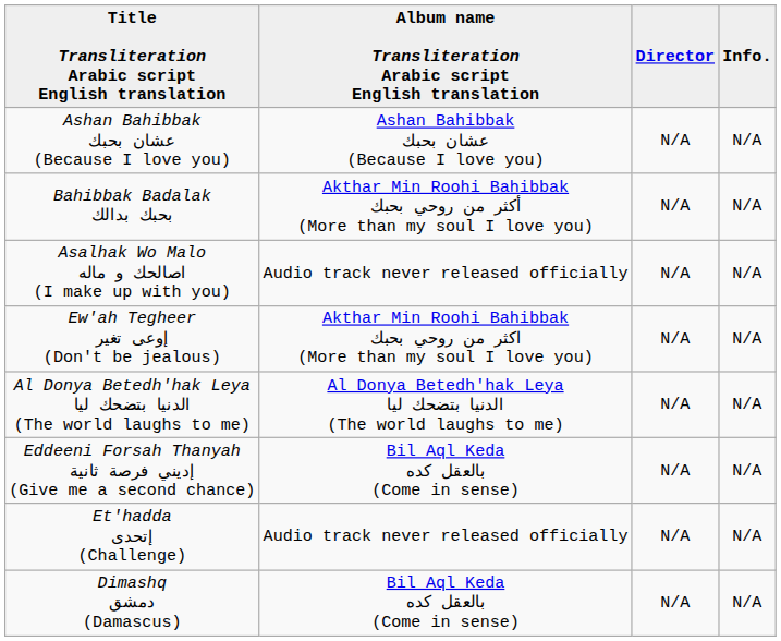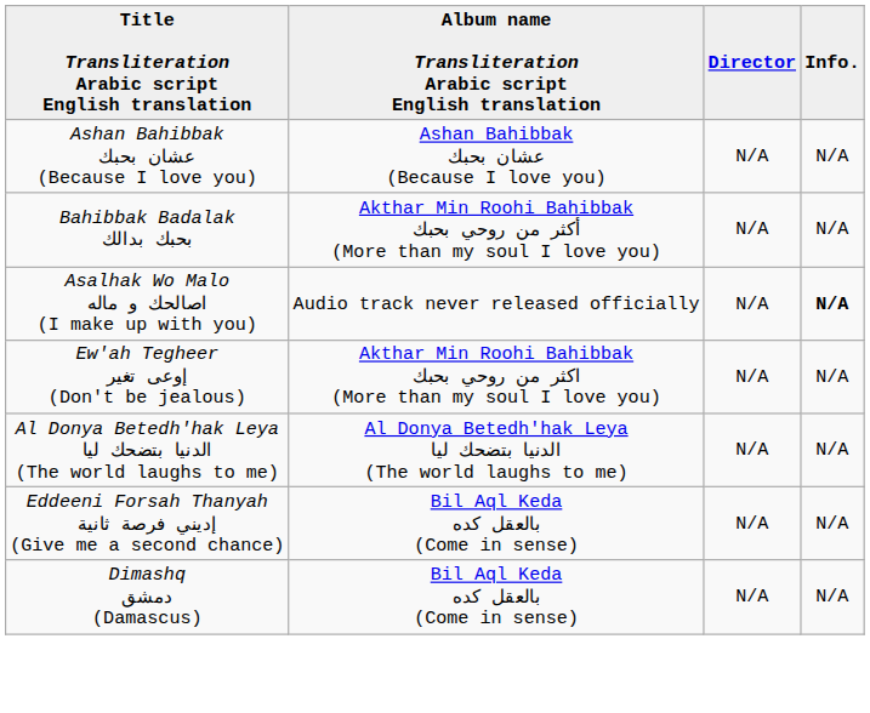Asalhak Wo Malo اصالحك و ماله (I make up with you) | Info.: normal -> bold
- row: Et'hadda إتحدى (Challenge) | Audio track never released officially | N/A | N/A
